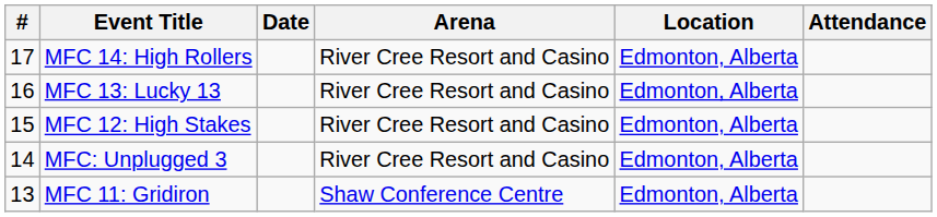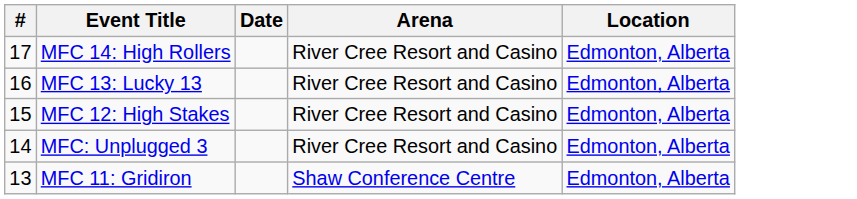- column: Attendance
